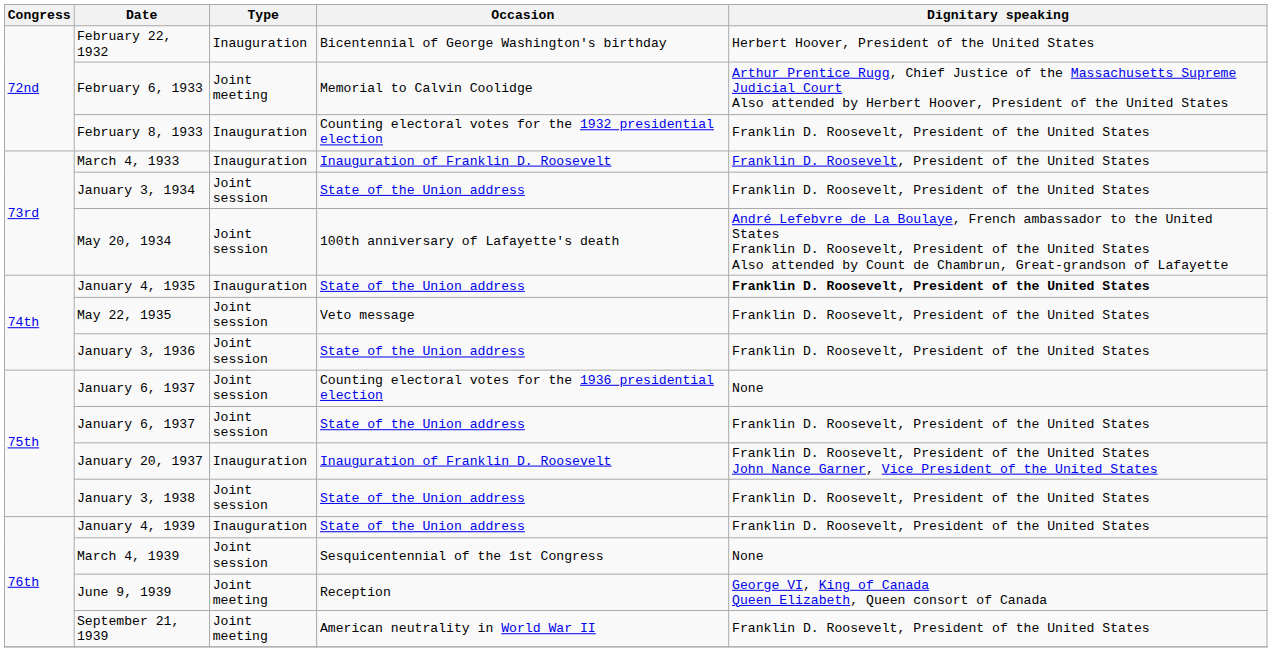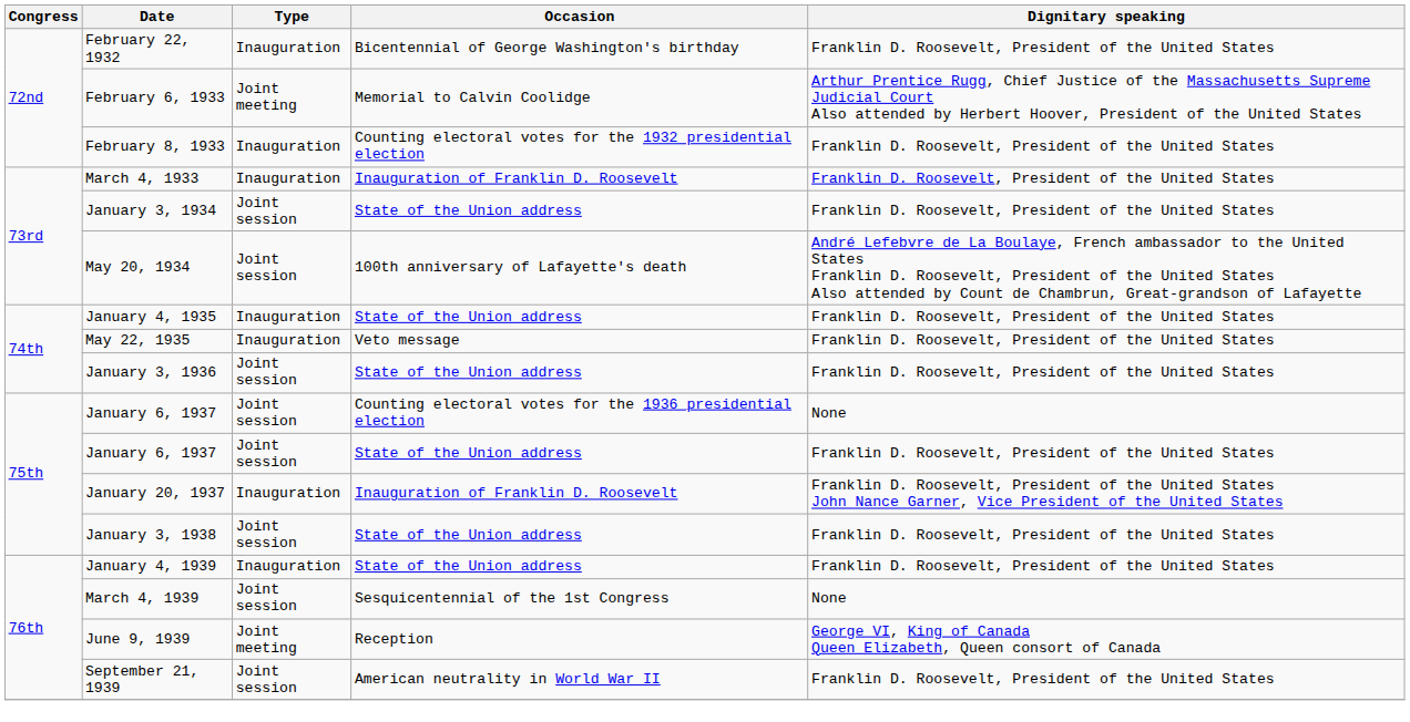February 22, 1932 | Dignitary speaking: Herbert Hoover, President of the United States -> Franklin D. Roosevelt, President of the United States
January 4, 1935 | Dignitary speaking: bold -> normal
May 22, 1935 | Type: Joint session -> Inauguration
September 21, 1939 | Type: Joint meeting -> Joint session
